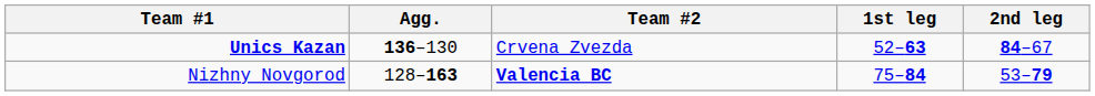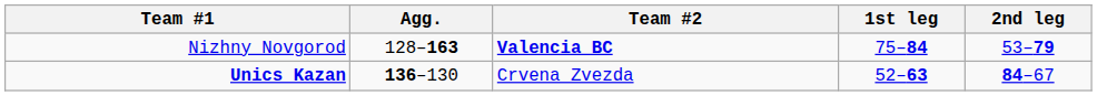rows swapped: Unics Kazan <-> Nizhny Novgorod
